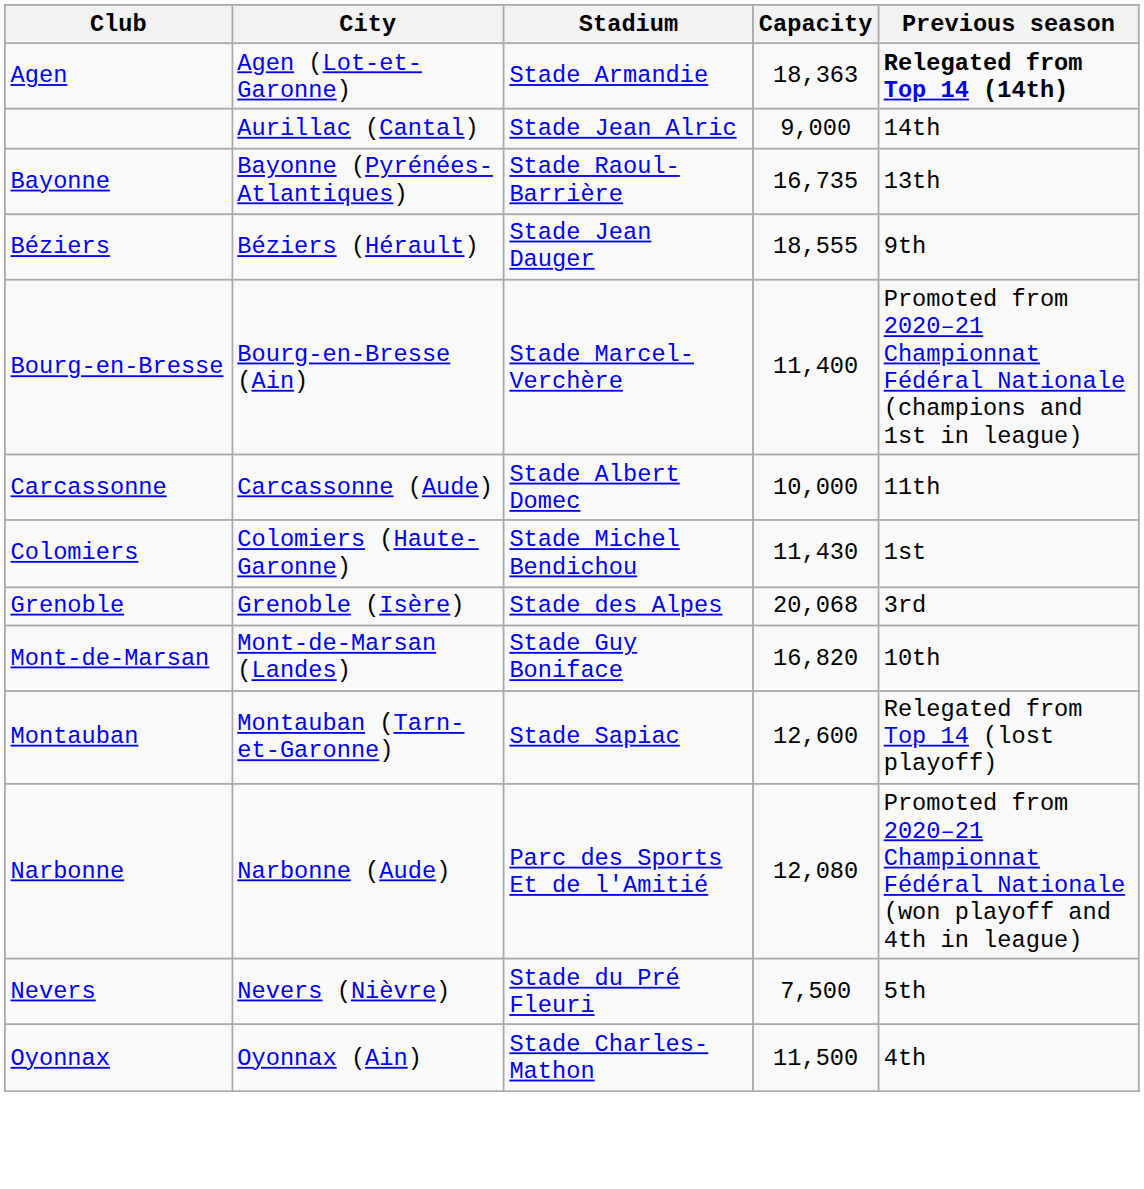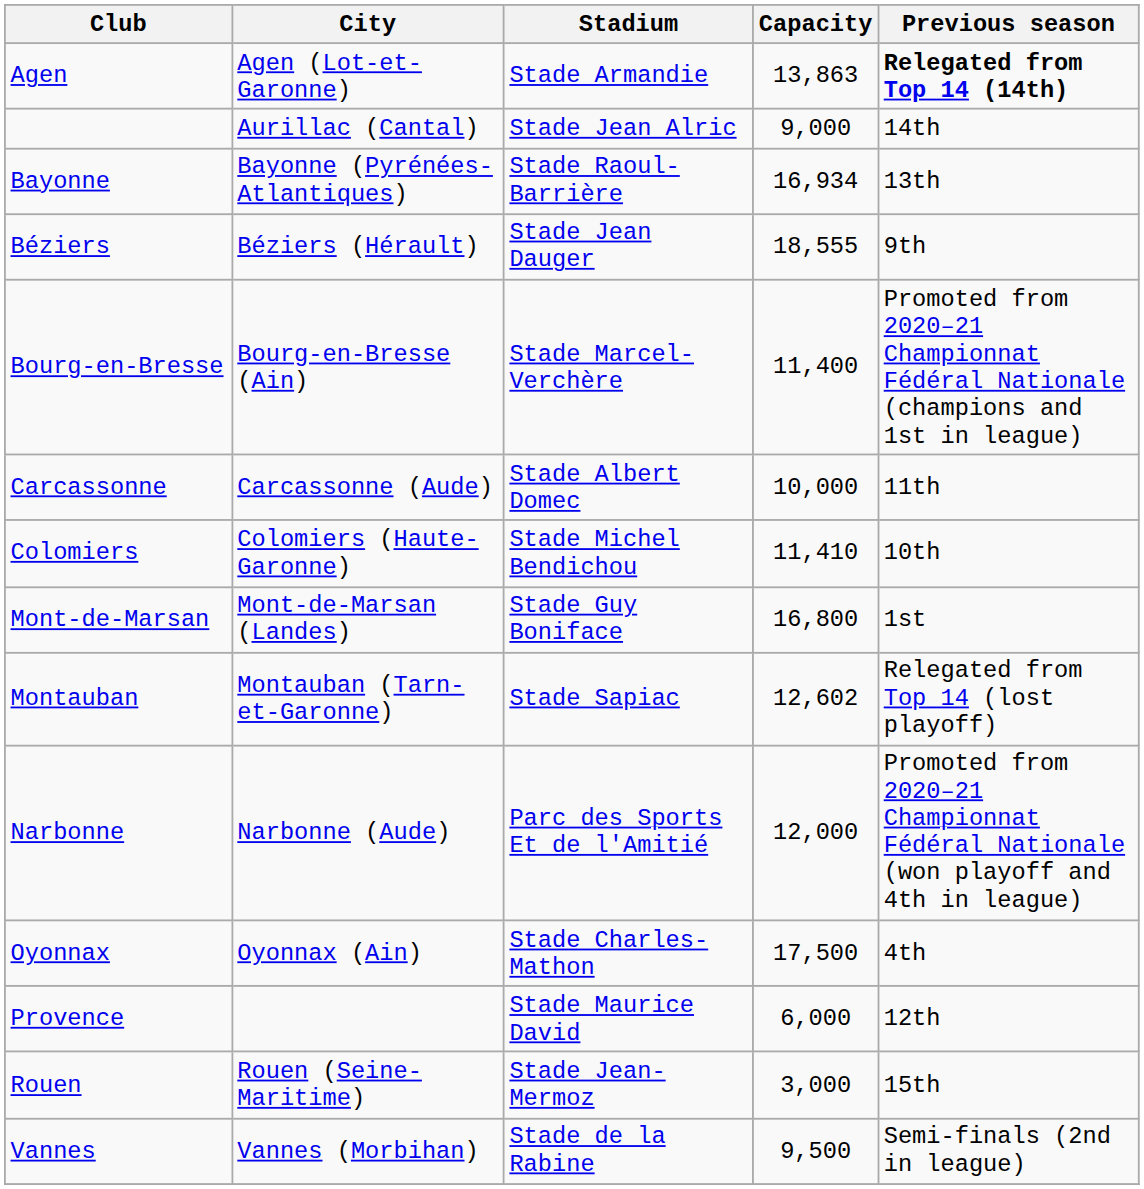Agen | Capacity: 18,363 -> 13,863
Bayonne | Capacity: 16,735 -> 16,934
Colomiers | Capacity: 11,430 -> 11,410
Colomiers | Previous season: 1st -> 10th
- row: Grenoble | Grenoble (Isère) | Stade des Alpes | 20,068 | 3rd
Mont-de-Marsan | Capacity: 16,820 -> 16,800
Mont-de-Marsan | Previous season: 10th -> 1st
Montauban | Capacity: 12,600 -> 12,602
Narbonne | Capacity: 12,080 -> 12,000
- row: Nevers | Nevers (Nièvre) | Stade du Pré Fleuri | 7,500 | 5th
Oyonnax | Capacity: 11,500 -> 17,500
+ row: Provence | Stade Maurice David | 6,000 | 12th
+ row: Rouen | Rouen (Seine-Maritime) | Stade Jean-Mermoz | 3,000 | 15th
+ row: Vannes | Vannes (Morbihan) | Stade de la Rabine | 9,500 | Semi-finals (2nd in league)
